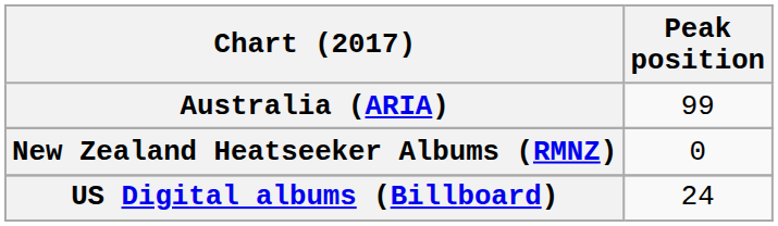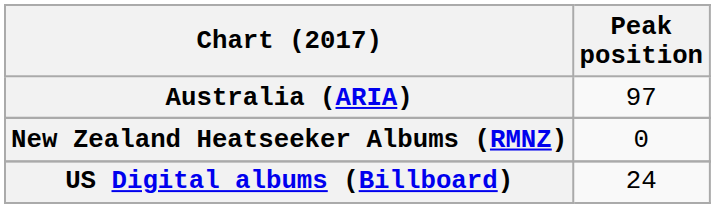Australia (ARIA) | Peak position: 99 -> 97
